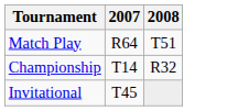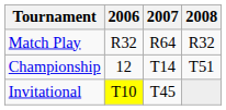+ column: 2006 | R32 | 12 | T10
Match Play | 2008: T51 -> R32
Championship | 2008: R32 -> T51
